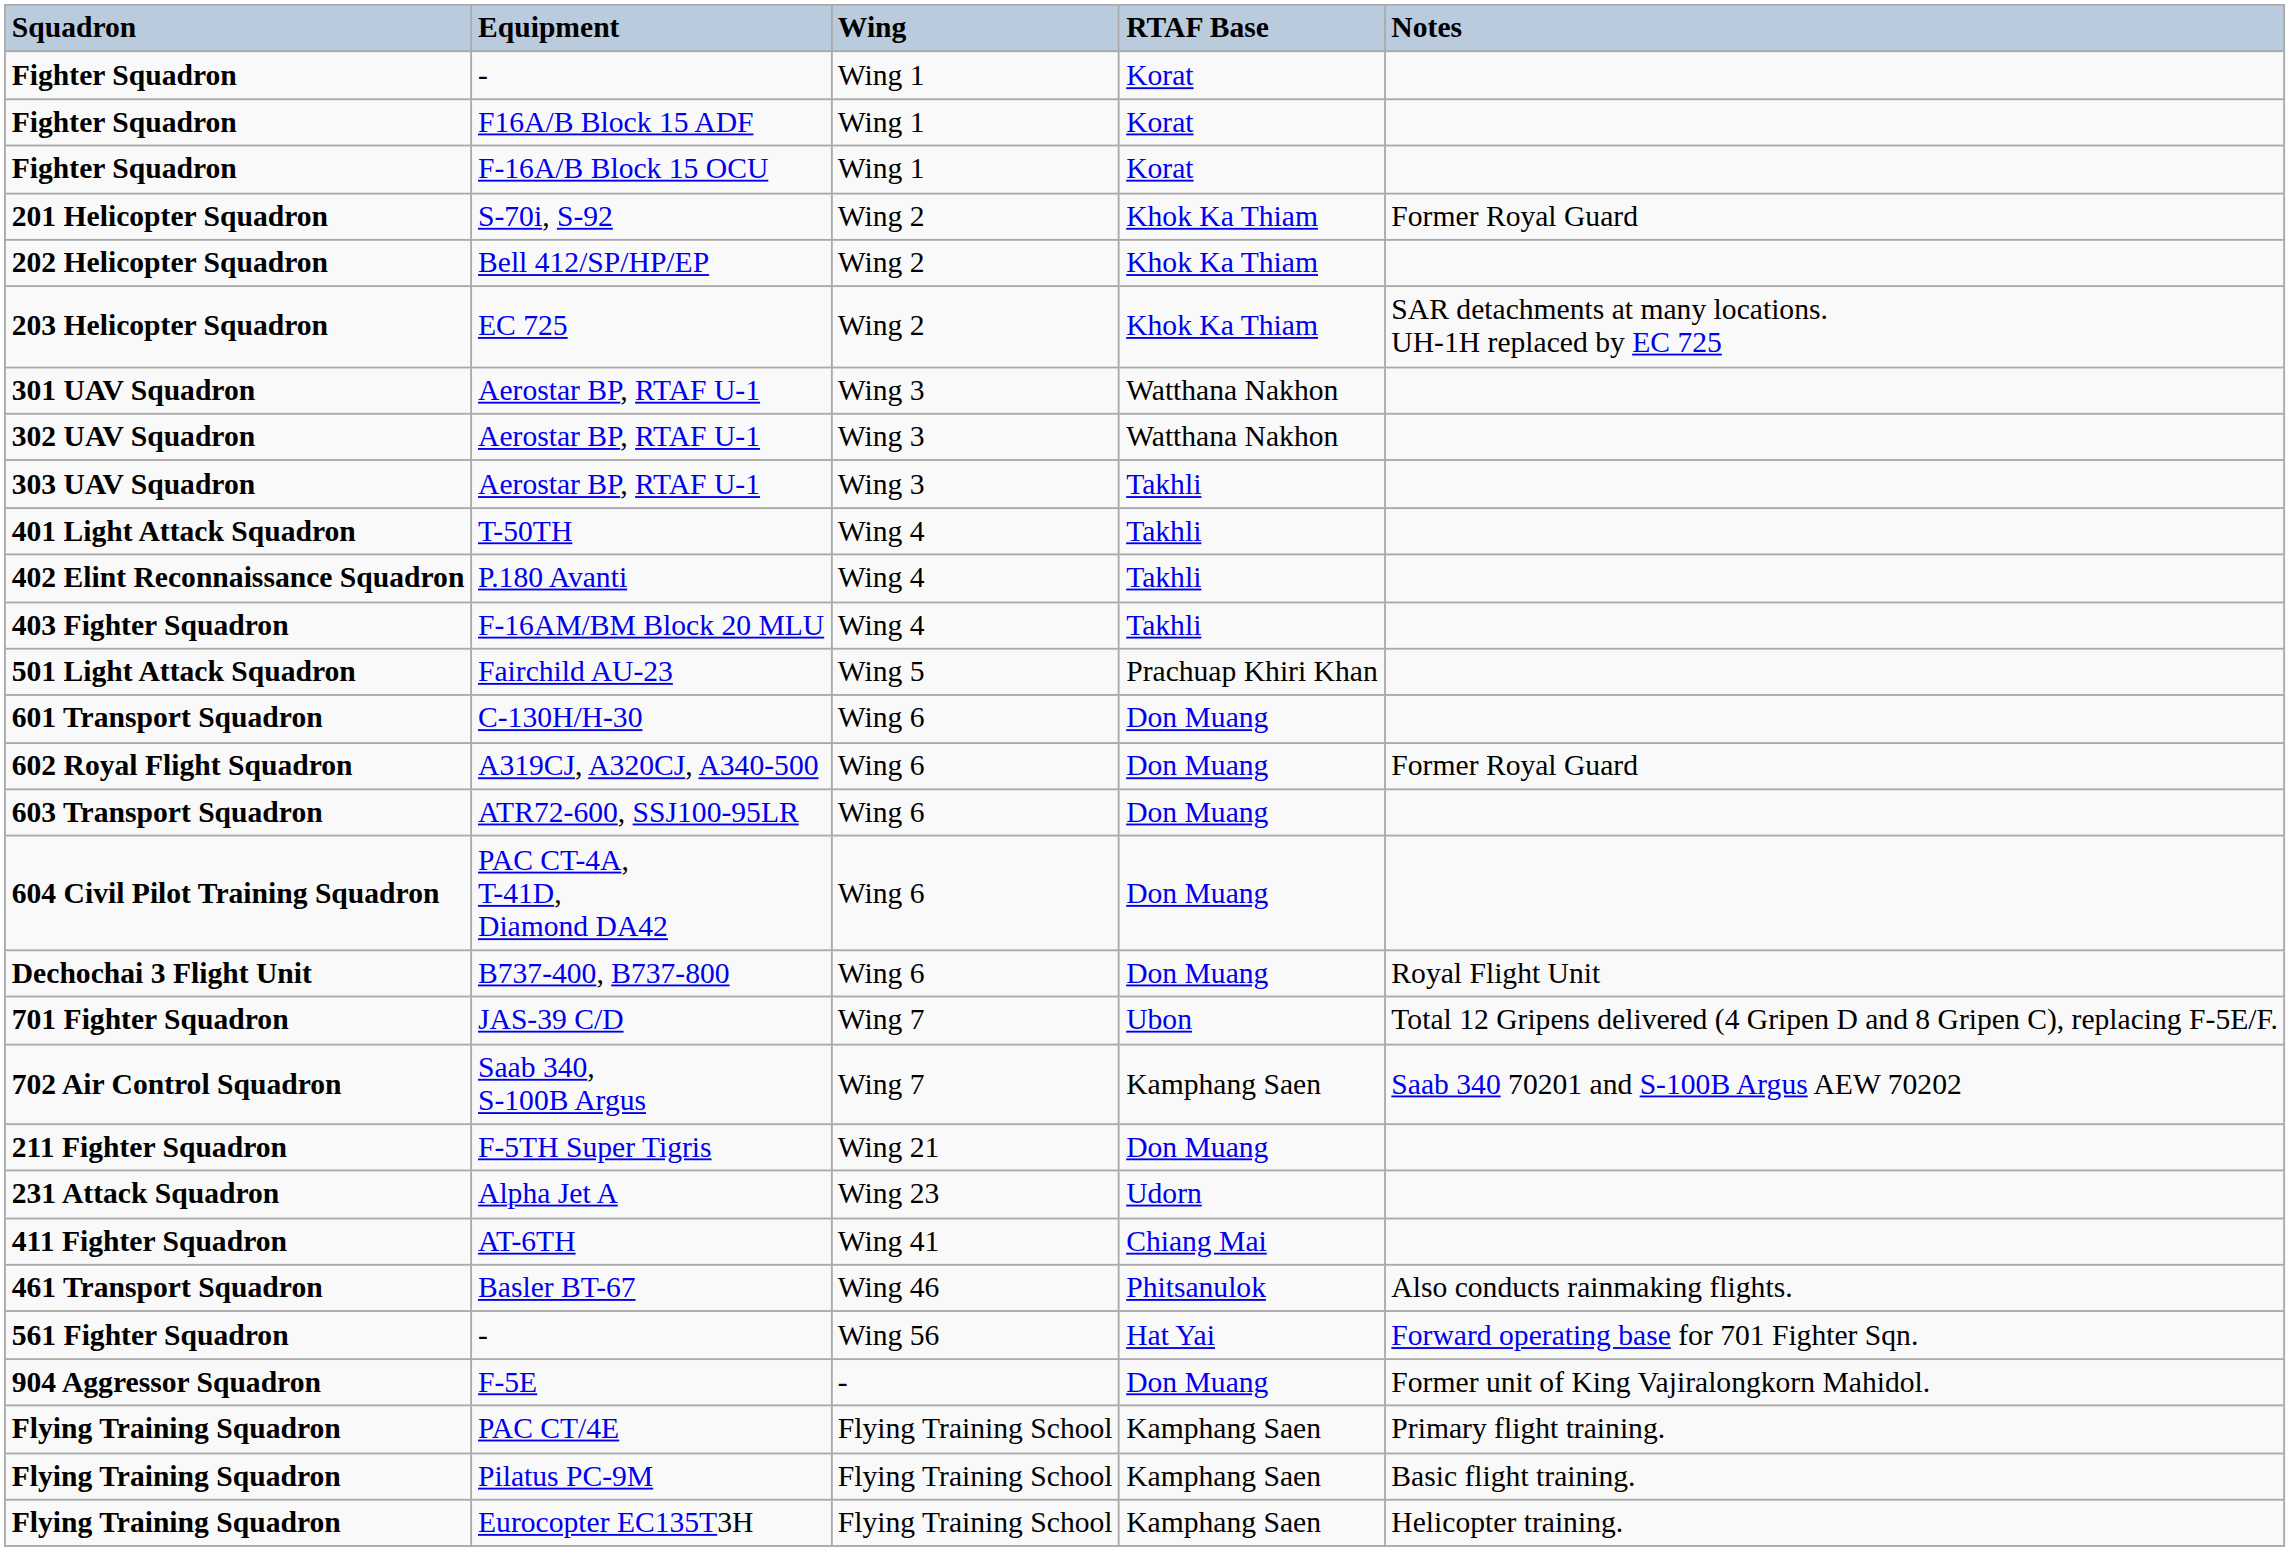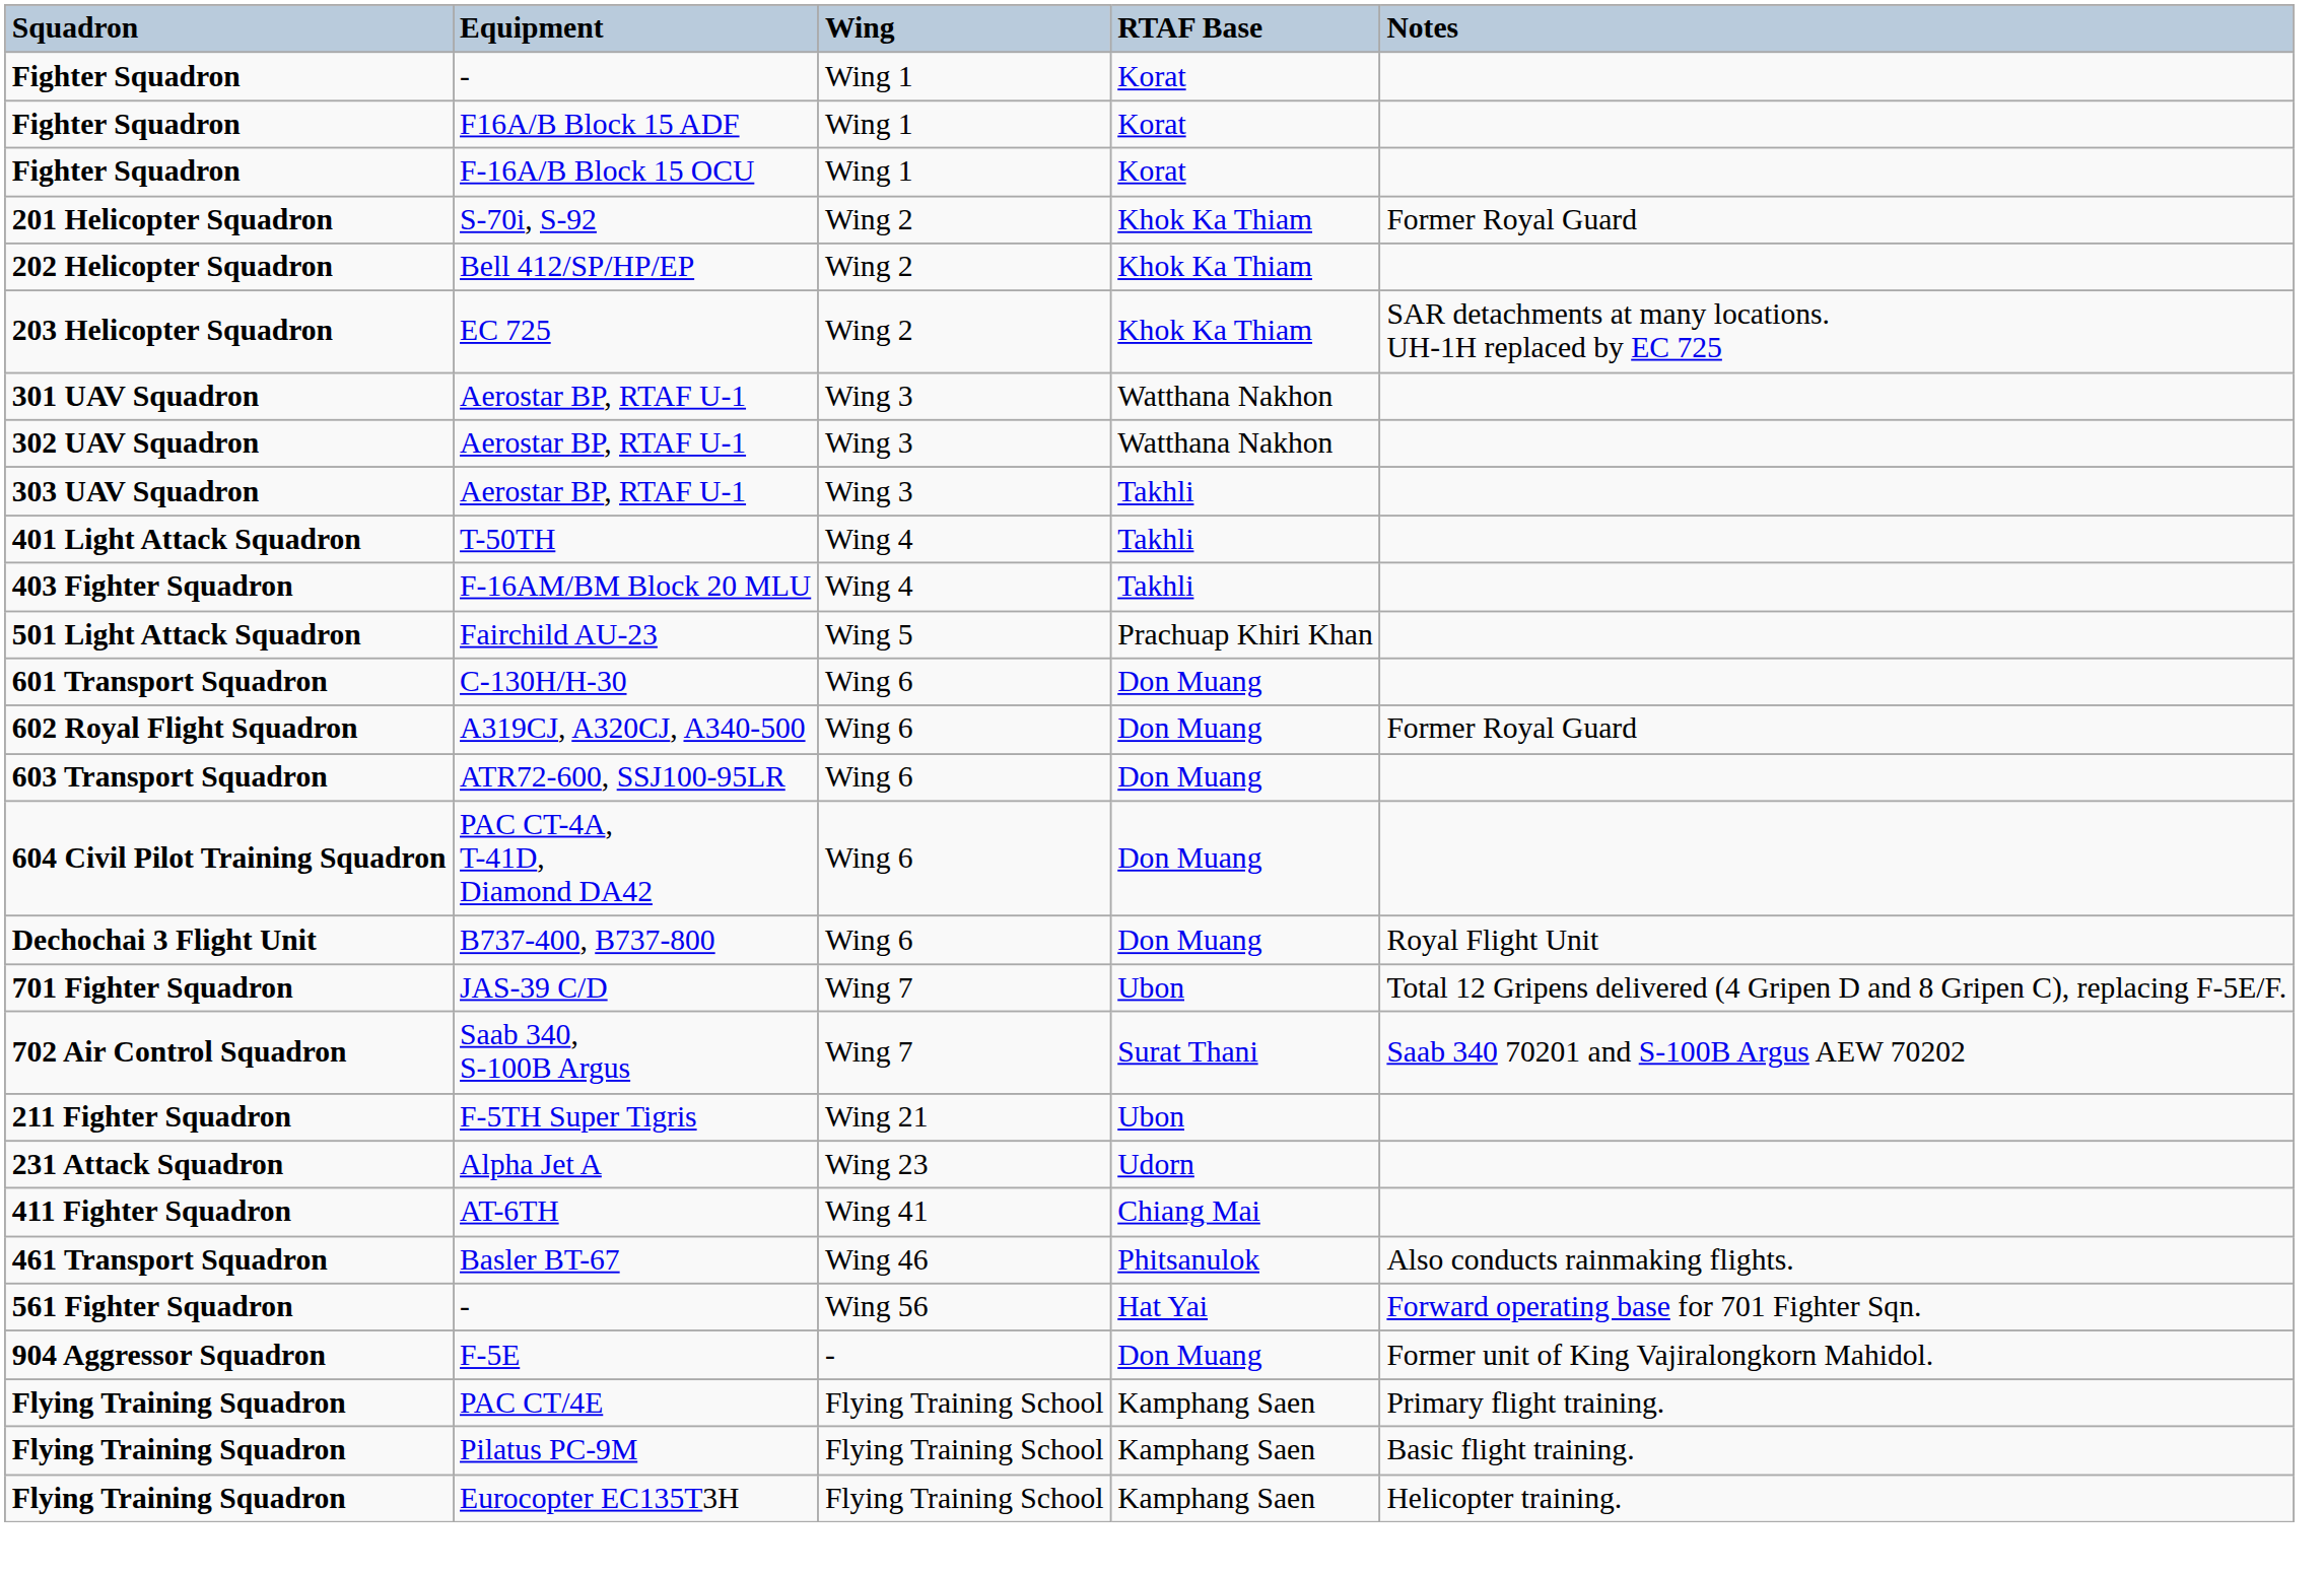- row: 402 Elint Reconnaissance Squadron | P.180 Avanti | Wing 4 | Takhli
Saab 340, S-100B Argus | RTAF Base: Kamphang Saen -> Surat Thani
F-5TH Super Tigris | RTAF Base: Don Muang -> Ubon
